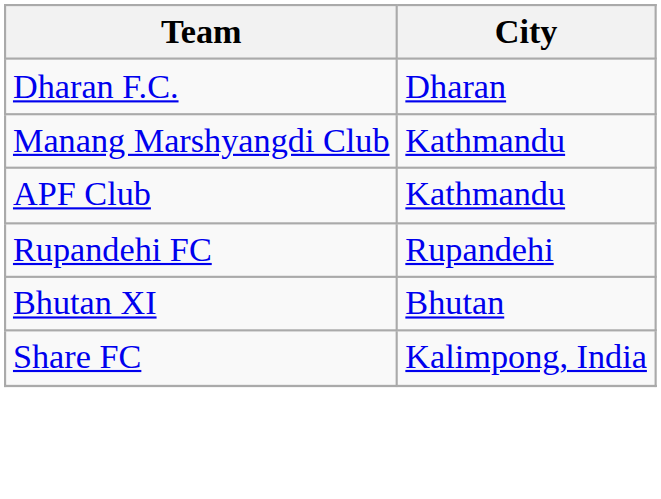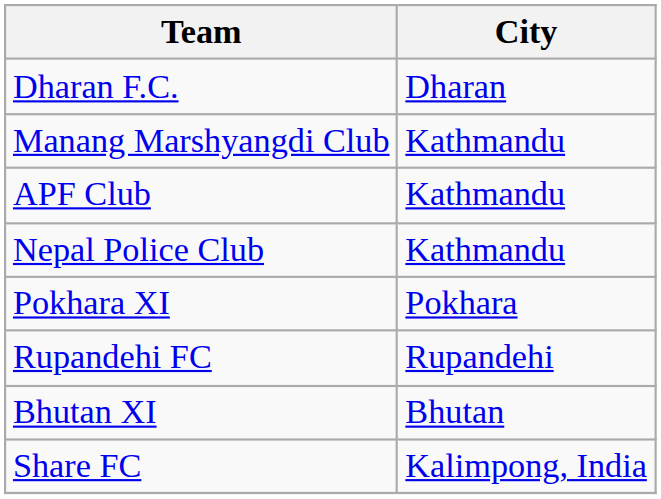+ row: Nepal Police Club | Kathmandu
+ row: Pokhara XI | Pokhara
